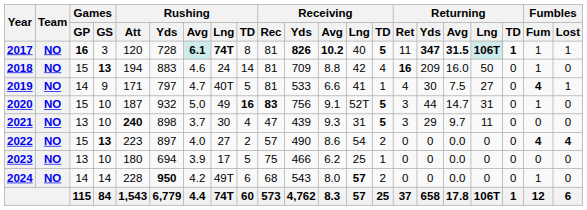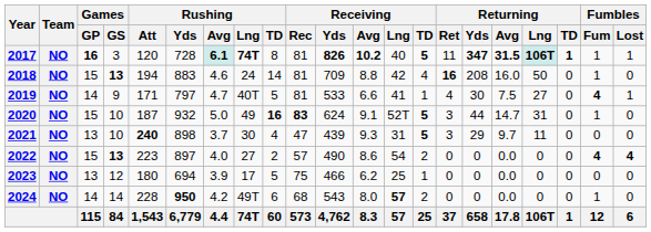2018 | Returning / Yds: 209 -> 208
2020 | Receiving / Yds: 756 -> 624
2023 | Games / GS: 10 -> 12
